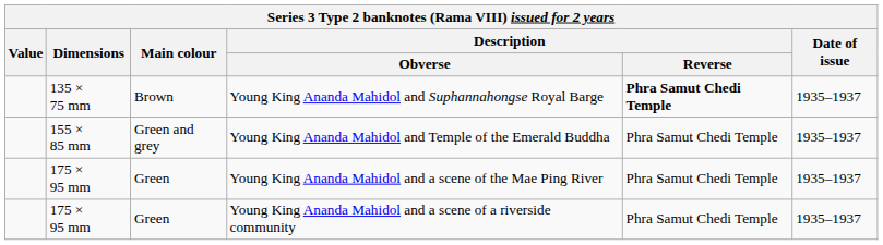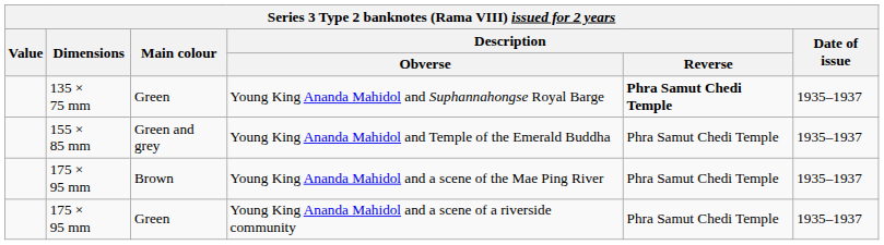Young King Ananda Mahidol and Suphannahongse Royal Barge | Main colour: Brown -> Green
Young King Ananda Mahidol and a scene of the Mae Ping River | Main colour: Green -> Brown
